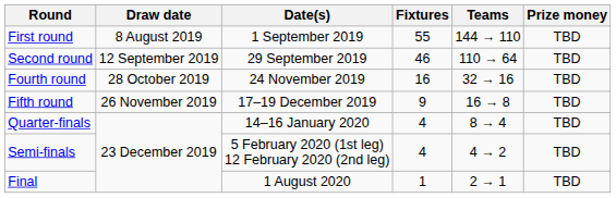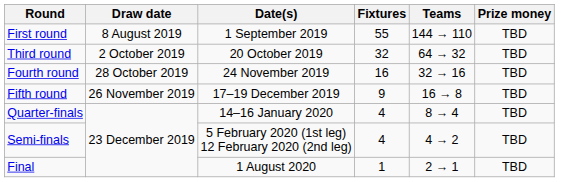- row: Second round | 12 September 2019 | 29 September 2019 | 46 | 110 → 64 | TBD
+ row: Third round | 2 October 2019 | 20 October 2019 | 32 | 64 → 32 | TBD
